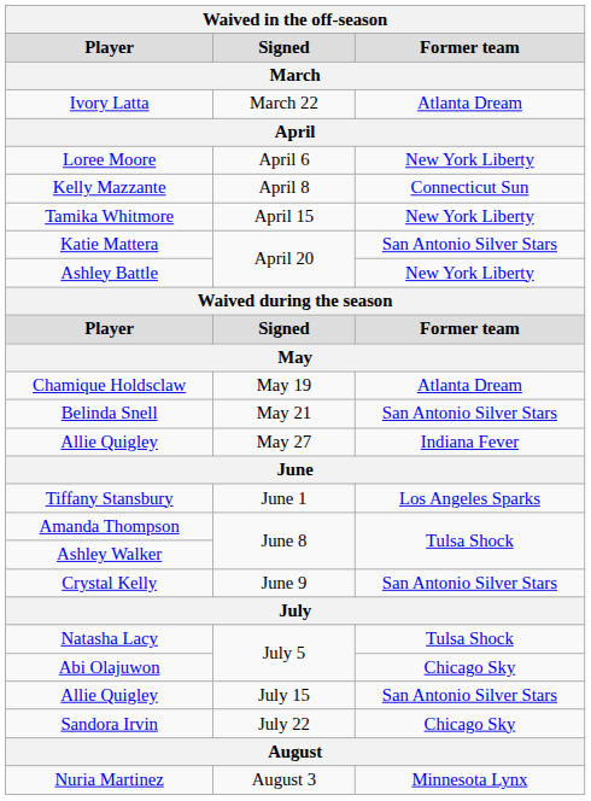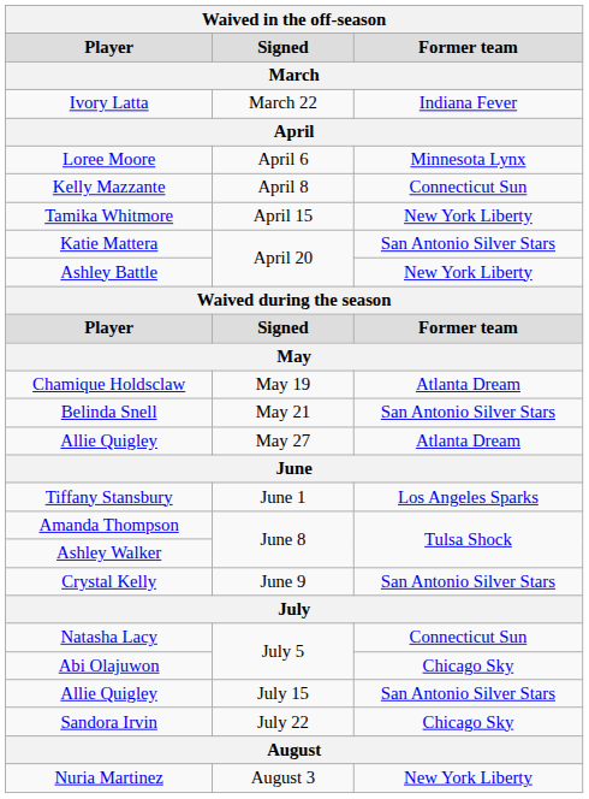Ivory Latta | Former team: Atlanta Dream -> Indiana Fever
Loree Moore | Former team: New York Liberty -> Minnesota Lynx
Allie Quigley / May 27 | Former team: Indiana Fever -> Atlanta Dream
Natasha Lacy | Former team: Tulsa Shock -> Connecticut Sun
Nuria Martinez | Former team: Minnesota Lynx -> New York Liberty
